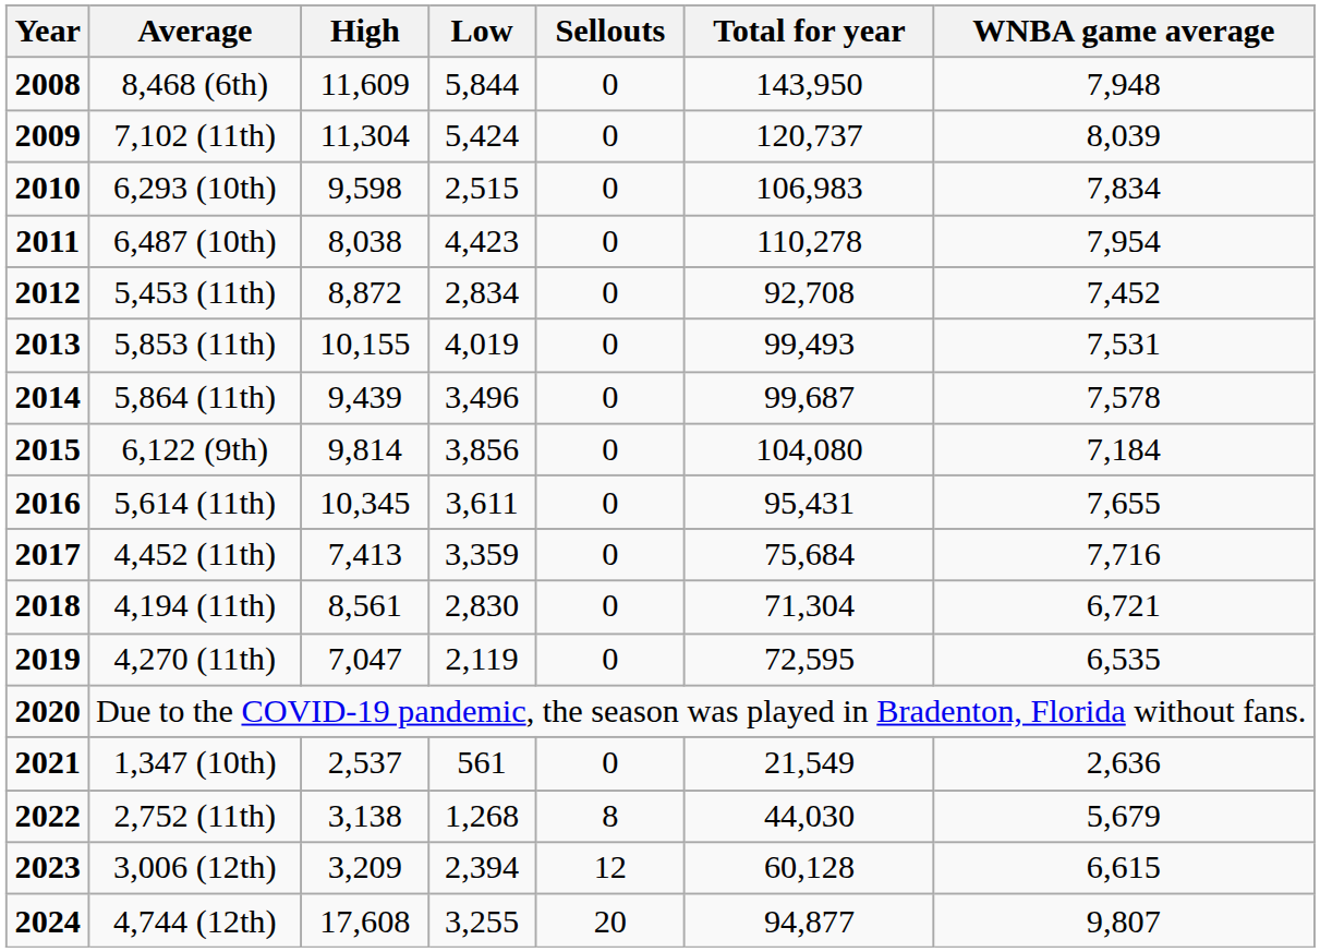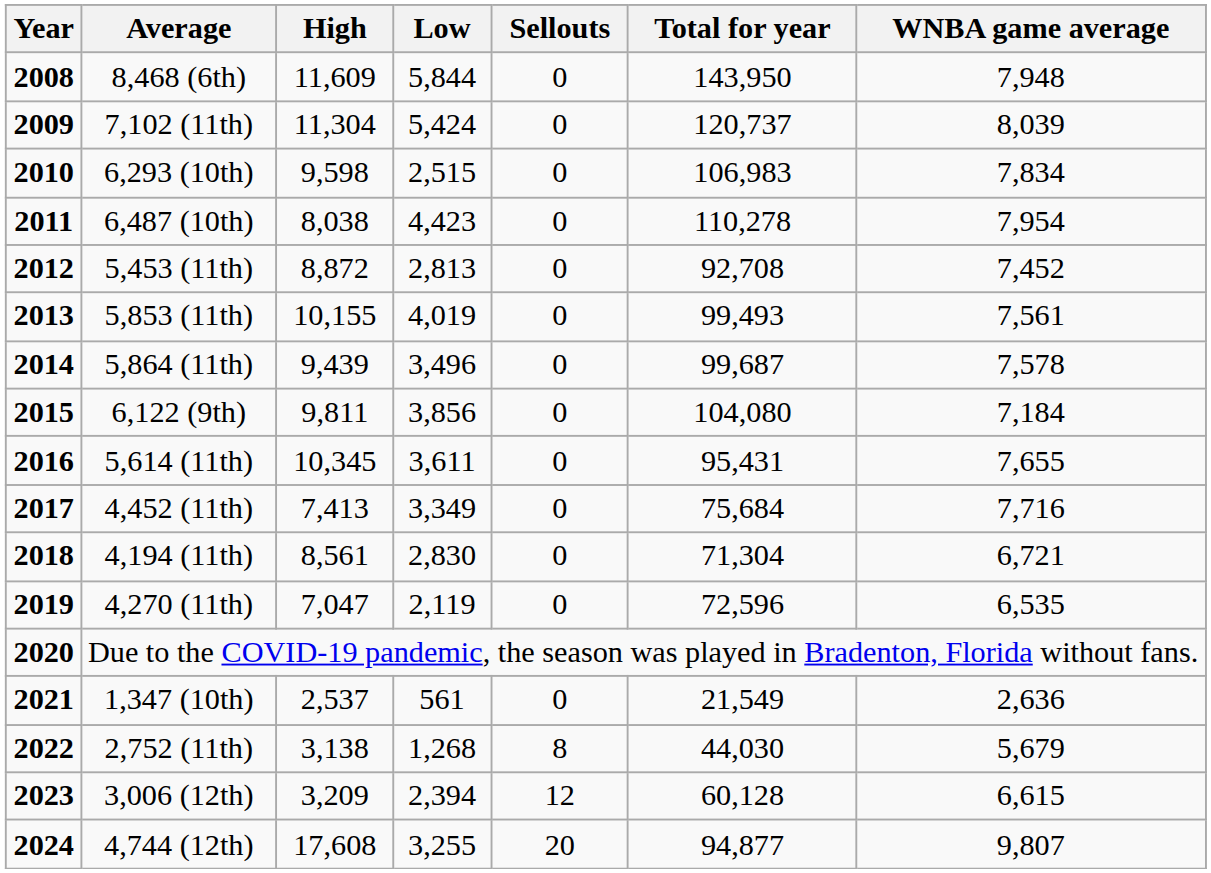5,453 (11th) | Low: 2,834 -> 2,813
5,853 (11th) | WNBA game average: 7,531 -> 7,561
6,122 (9th) | High: 9,814 -> 9,811
4,452 (11th) | Low: 3,359 -> 3,349
4,270 (11th) | Total for year: 72,595 -> 72,596
